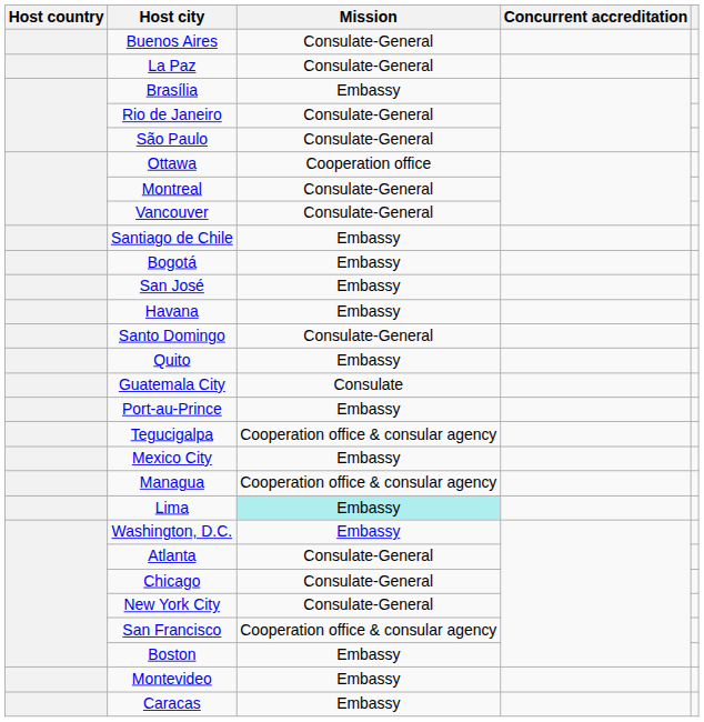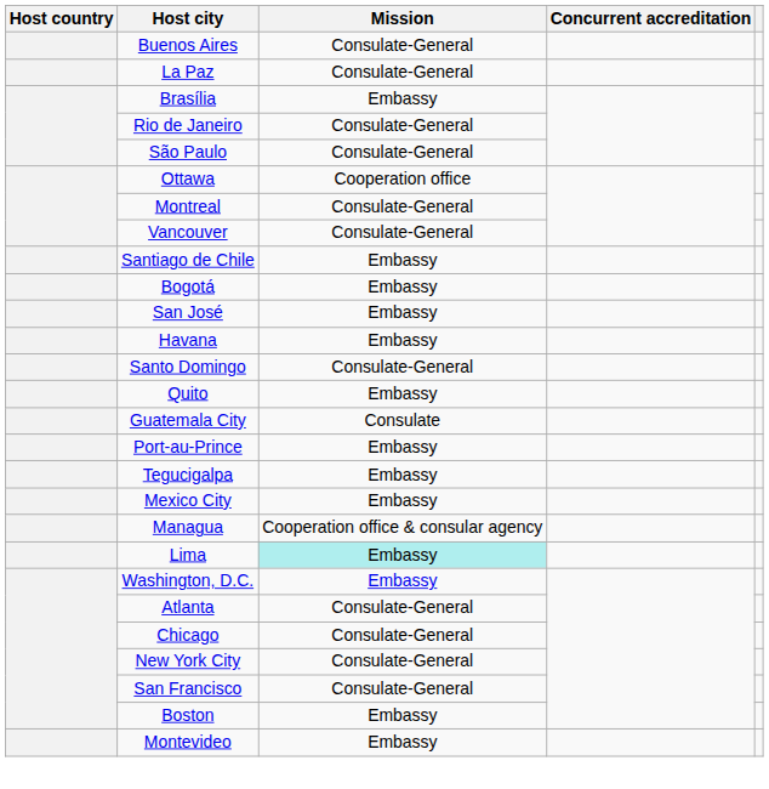Tegucigalpa | Mission: Cooperation office & consular agency -> Embassy
San Francisco | Mission: Cooperation office & consular agency -> Consulate-General
- row: Caracas | Embassy
